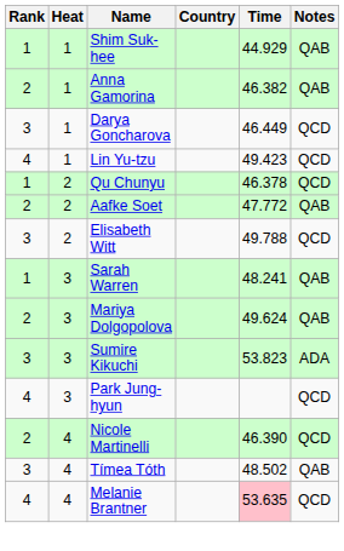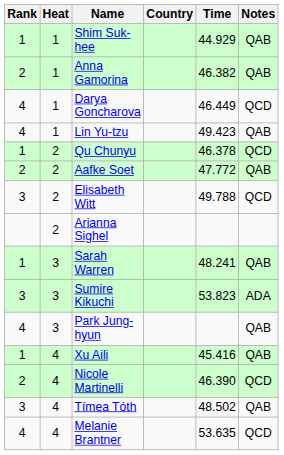Darya Goncharova | Rank: 3 -> 4
Lin Yu-tzu | Notes: QCD -> QAB
+ row: 2 | Arianna Sighel
- row: 2 | 3 | Mariya Dolgopolova | 49.624 | QAB
Park Jung-hyun | Notes: QCD -> QAB
+ row: 1 | 4 | Xu Aili | 45.416 | QAB
Melanie Brantner | Time: pink background -> no background
